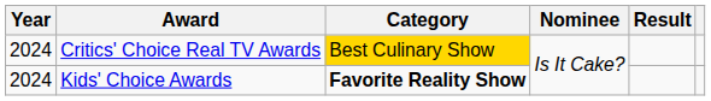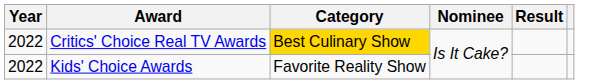Critics' Choice Real TV Awards | Year: 2024 -> 2022
Kids' Choice Awards | Year: 2024 -> 2022
Kids' Choice Awards | Category: bold -> normal
